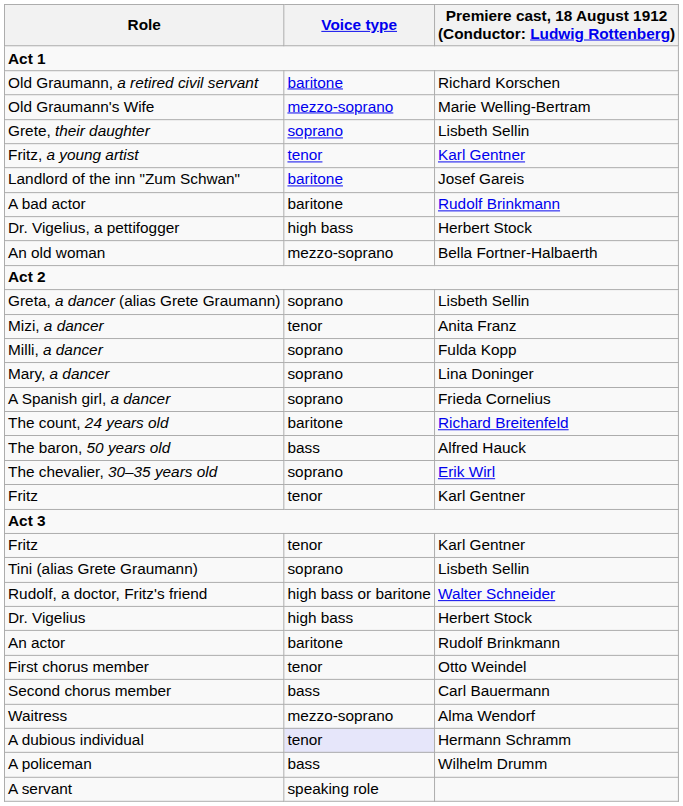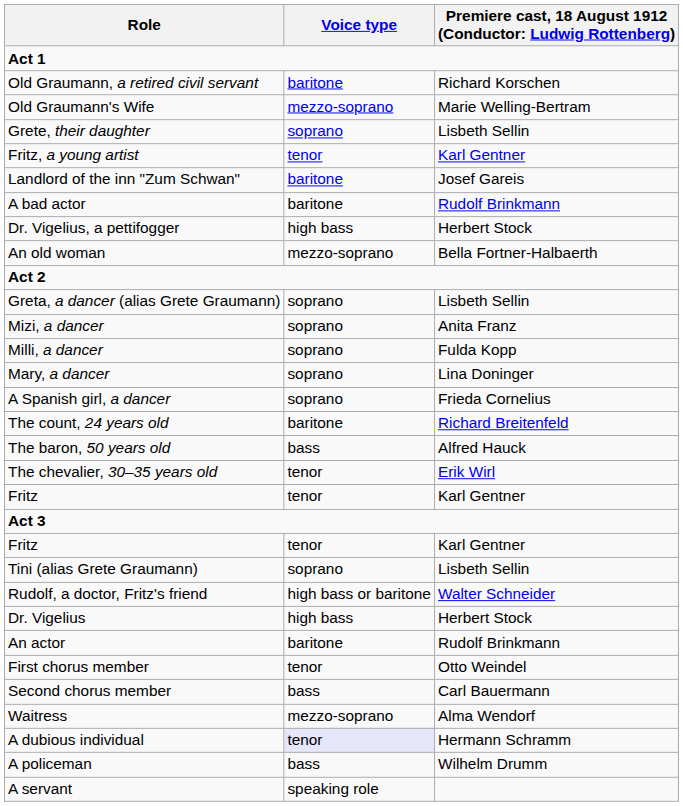Mizi, a dancer | Voice type: tenor -> soprano
The chevalier, 30–35 years old | Voice type: soprano -> tenor
